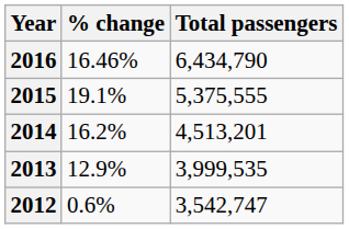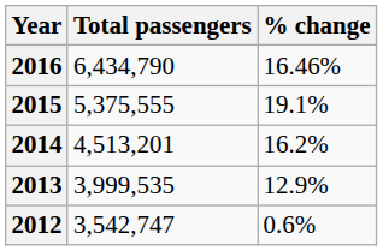columns swapped: Total passengers <-> % change
